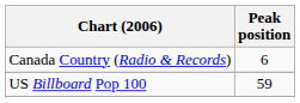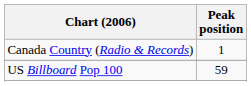Canada Country (Radio & Records) | Peak position: 6 -> 1
